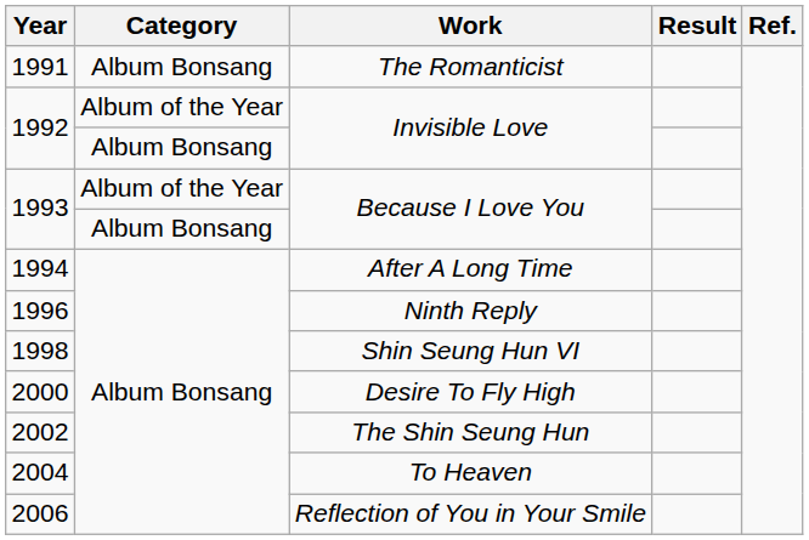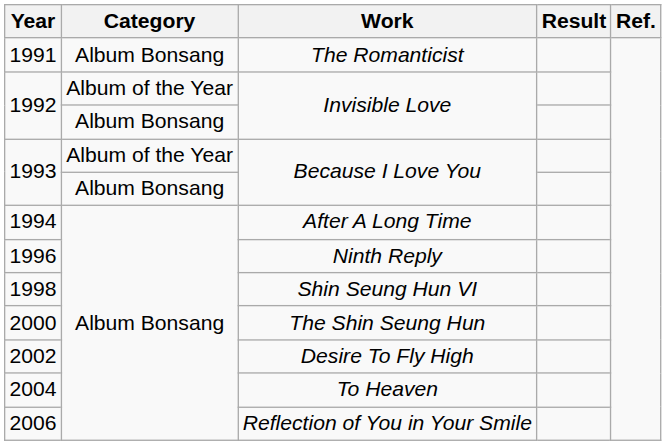2000 | Work: Desire To Fly High -> The Shin Seung Hun
2002 | Work: The Shin Seung Hun -> Desire To Fly High
